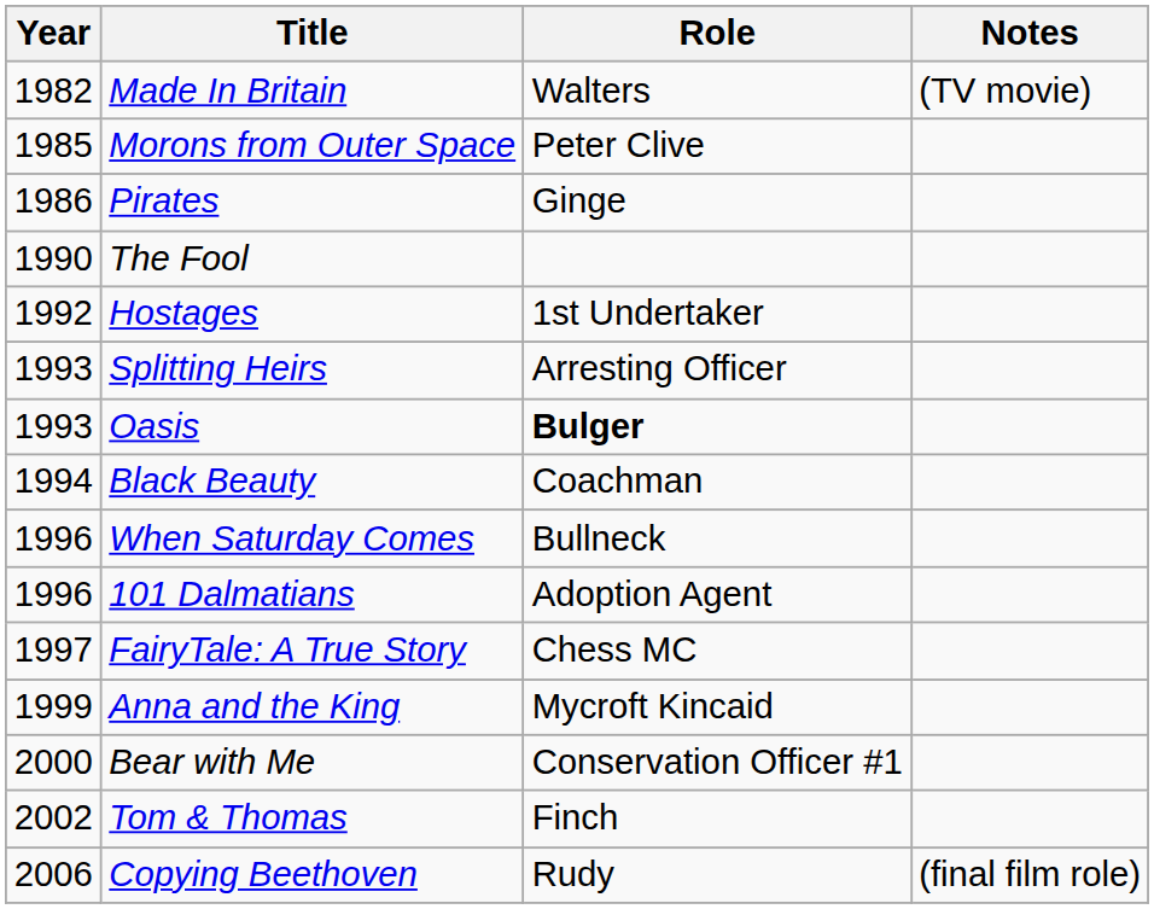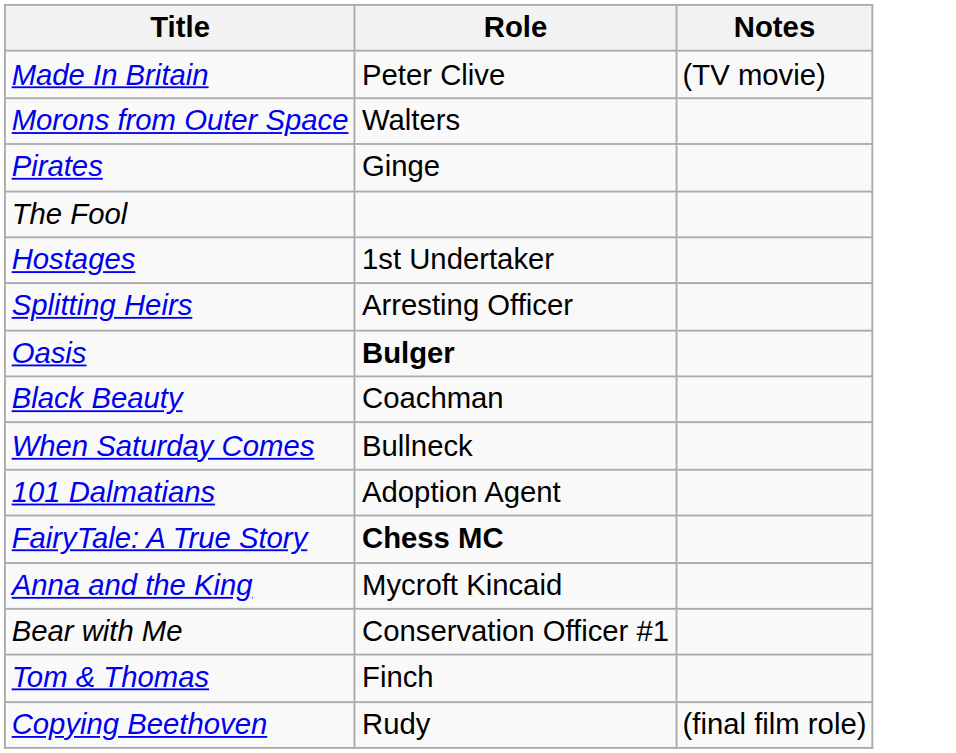- column: Year | 1982 | 1985 | 1986 | 1990 | 1992 | 1993 | 1993 | 1994 | 1996 | 1996 | 1997 | 1999 | 2000 | 2002 | 2006
Made In Britain | Role: Walters -> Peter Clive
Morons from Outer Space | Role: Peter Clive -> Walters
FairyTale: A True Story | Role: normal -> bold
